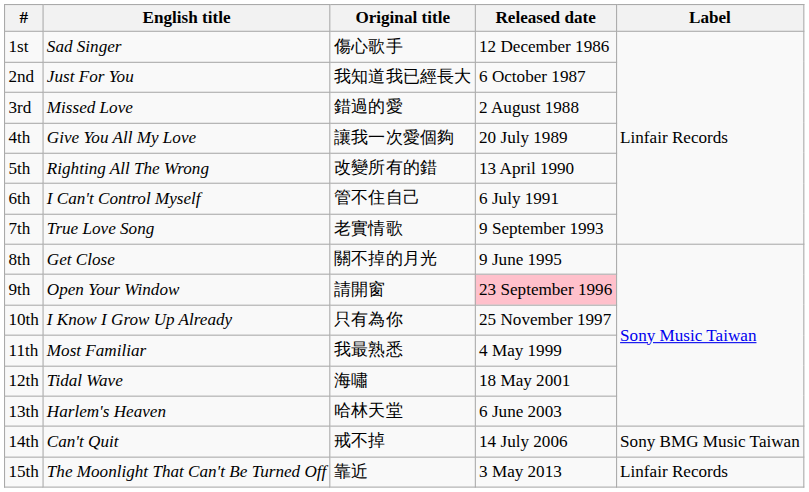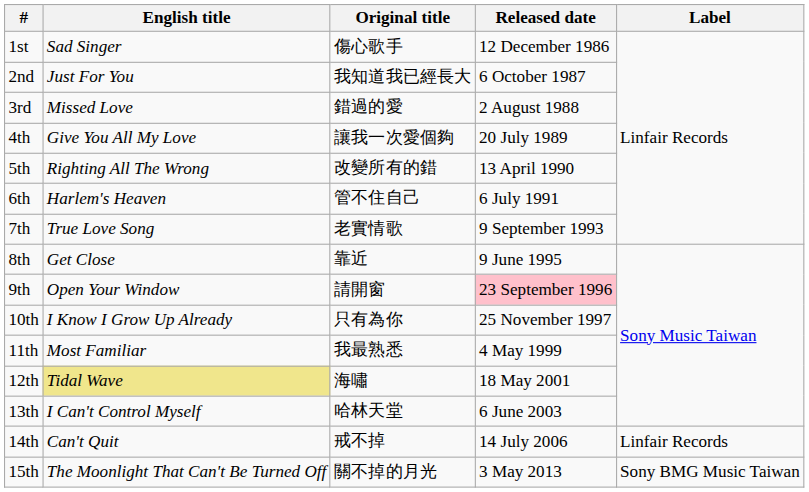6th | English title: I Can't Control Myself -> Harlem's Heaven
8th | Original title: 關不掉的月光 -> 靠近
12th | English title: no background -> khaki background
13th | English title: Harlem's Heaven -> I Can't Control Myself
14th | Label: Sony BMG Music Taiwan -> Linfair Records
15th | Original title: 靠近 -> 關不掉的月光
15th | Label: Linfair Records -> Sony BMG Music Taiwan
